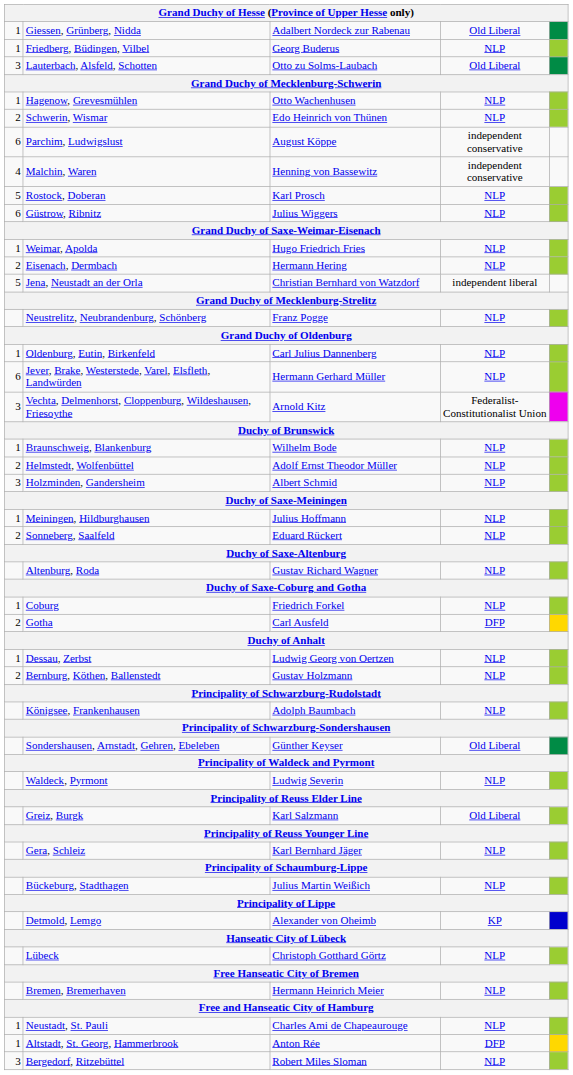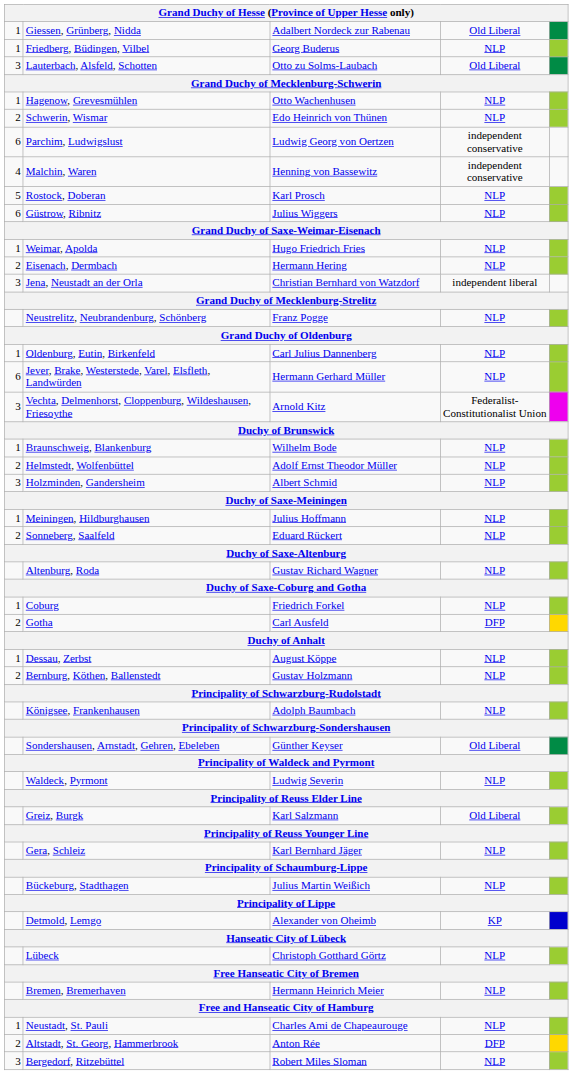Parchim, Ludwigslust | column 3: August Köppe -> Ludwig Georg von Oertzen
Jena, Neustadt an der Orla | column 1: 5 -> 3
Dessau, Zerbst | column 3: Ludwig Georg von Oertzen -> August Köppe
Altstadt, St. Georg, Hammerbrook | column 1: 1 -> 2
